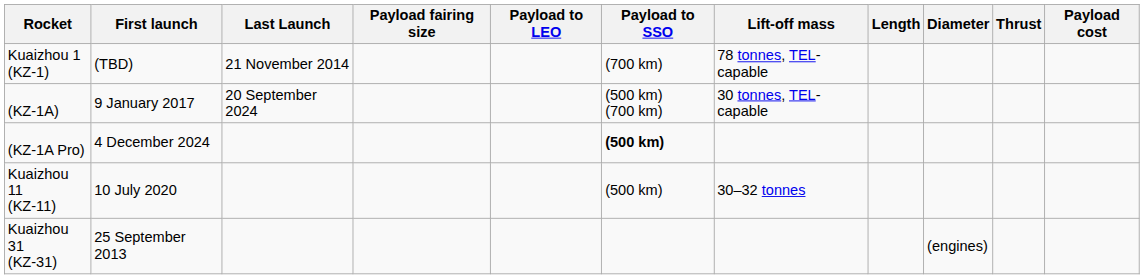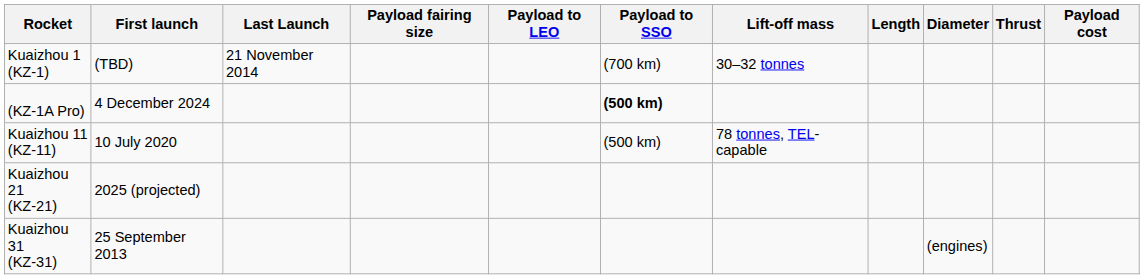Kuaizhou 1 (KZ-1) | Lift-off mass: 78 tonnes, TEL-capable -> 30–32 tonnes
- row: (KZ-1A) | 9 January 2017 | 20 September 2024 | (500 km) (700 km) | 30 tonnes, TEL-capable
Kuaizhou 11 (KZ-11) | Lift-off mass: 30–32 tonnes -> 78 tonnes, TEL-capable
+ row: Kuaizhou 21 (KZ-21) | 2025 (projected)
